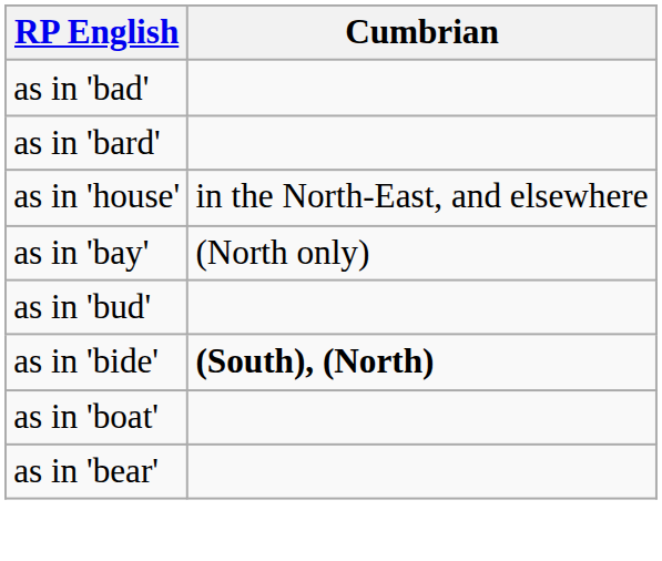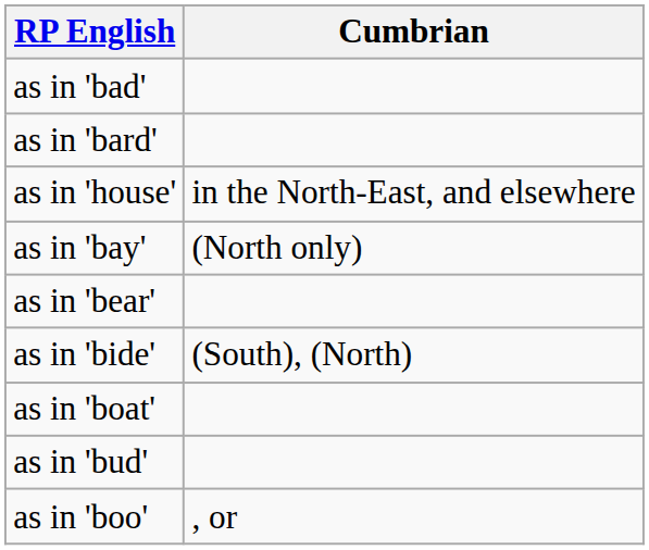rows swapped: as in 'bear' <-> as in 'bud'
as in 'bide' | Cumbrian: bold -> normal
+ row: as in 'boo' | , or
